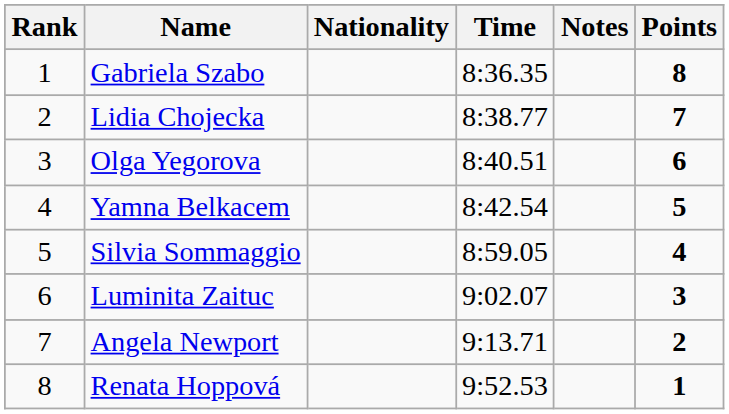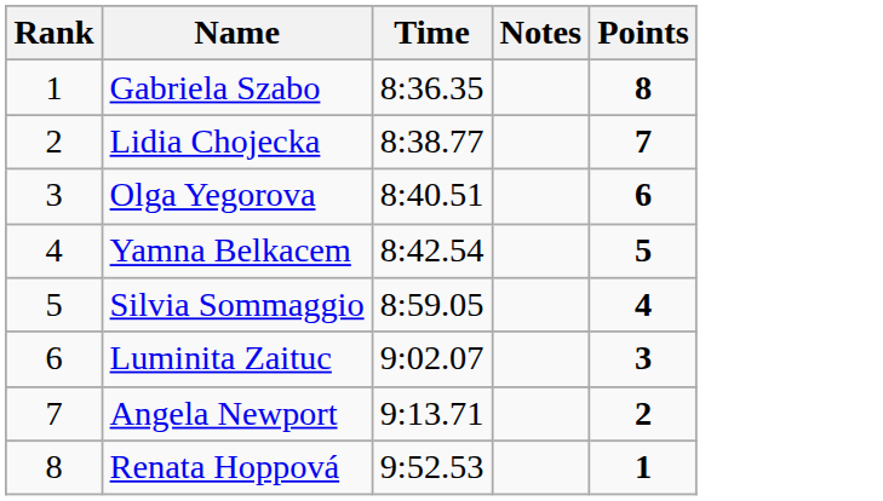- column: Nationality
